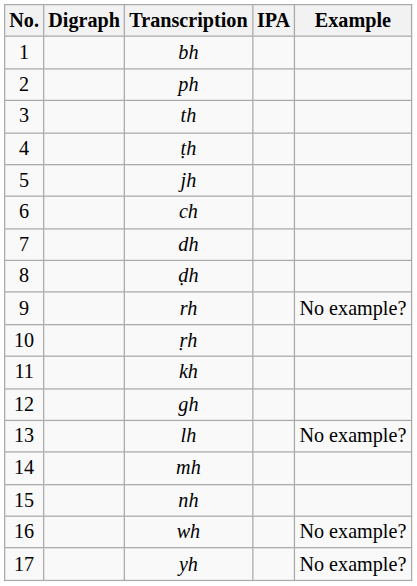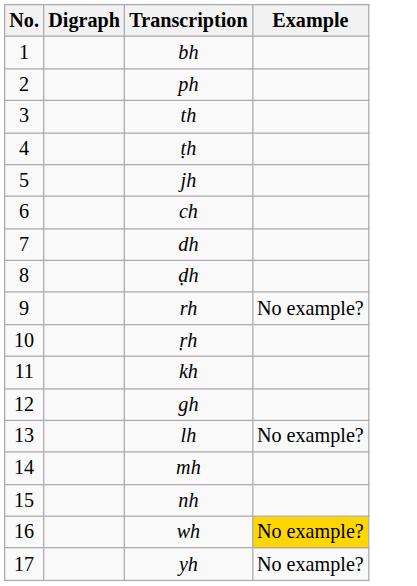- column: IPA
wh | Example: no background -> gold background
